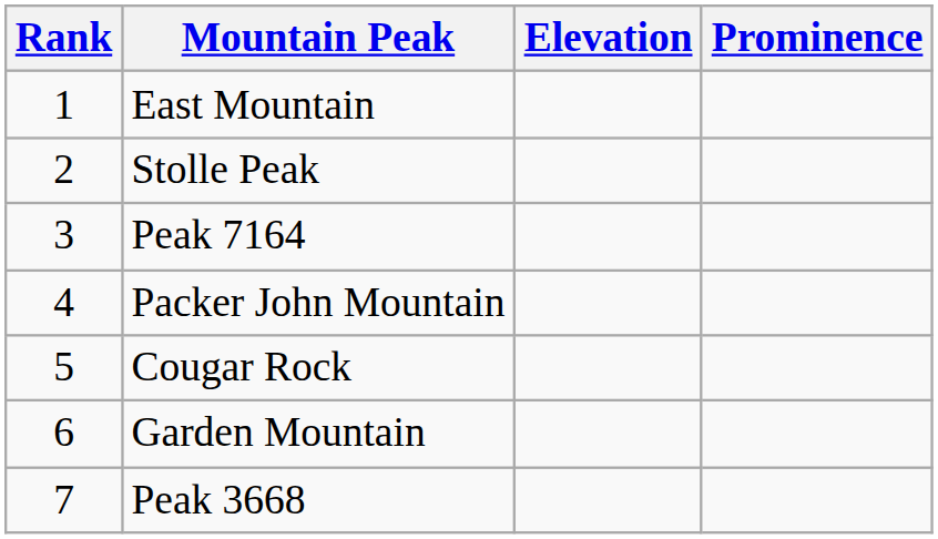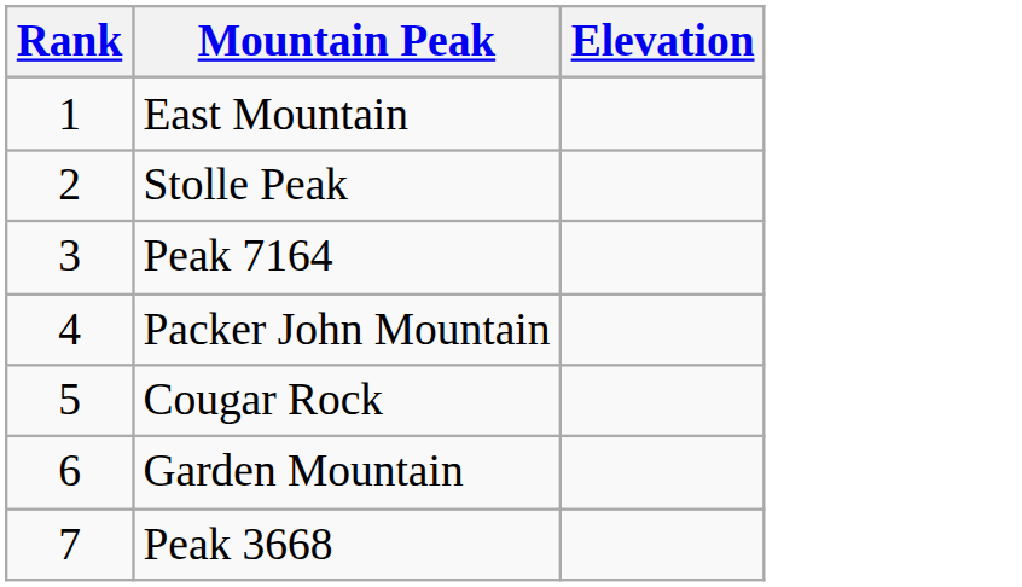- column: Prominence
